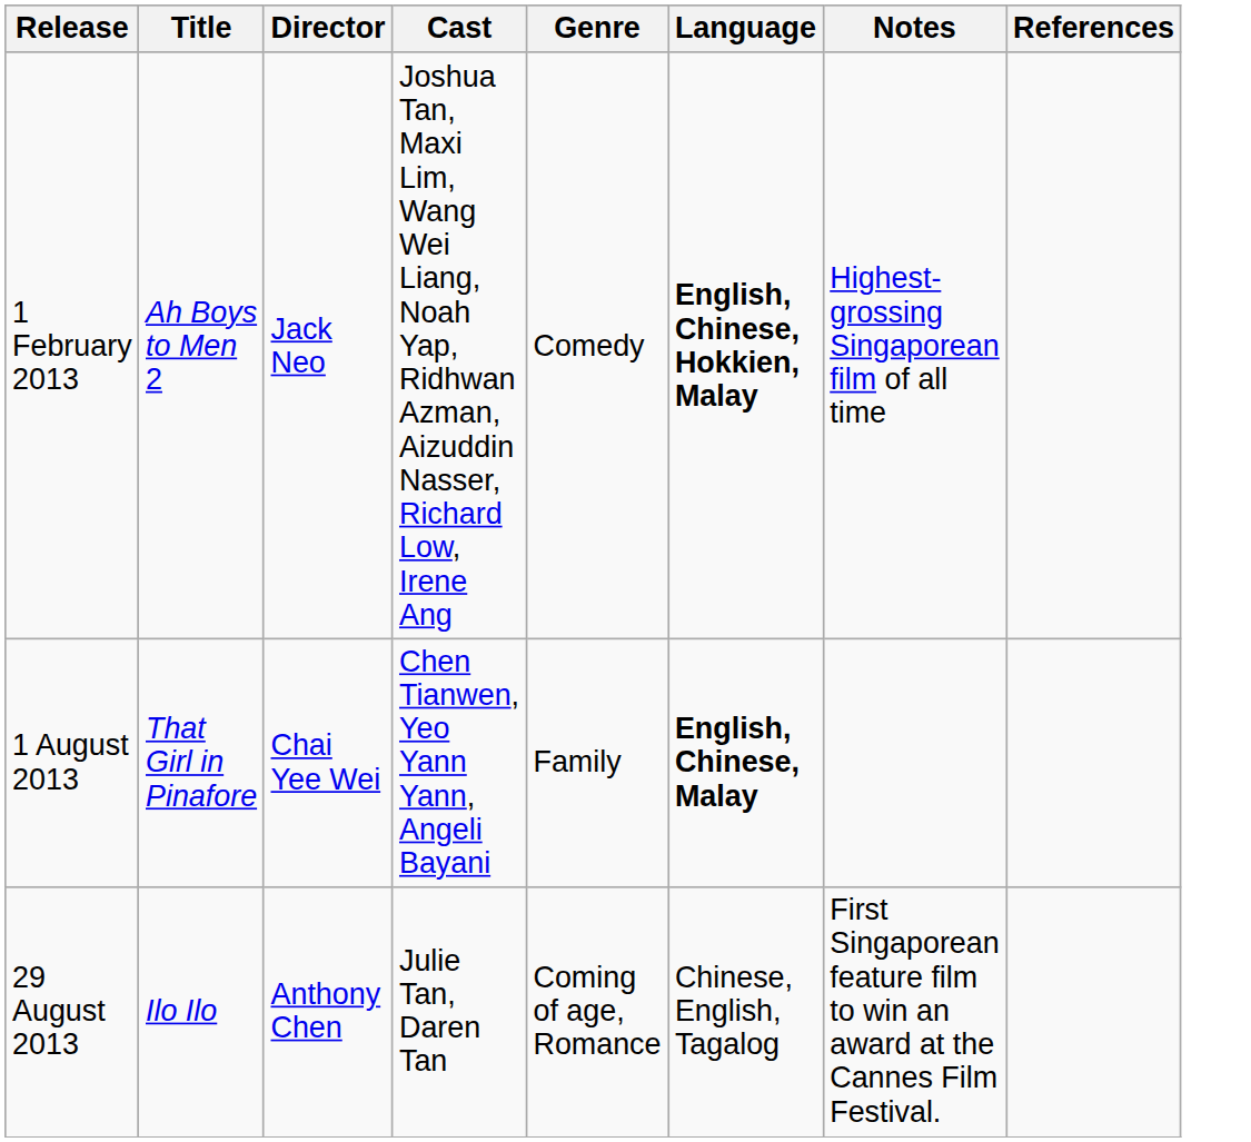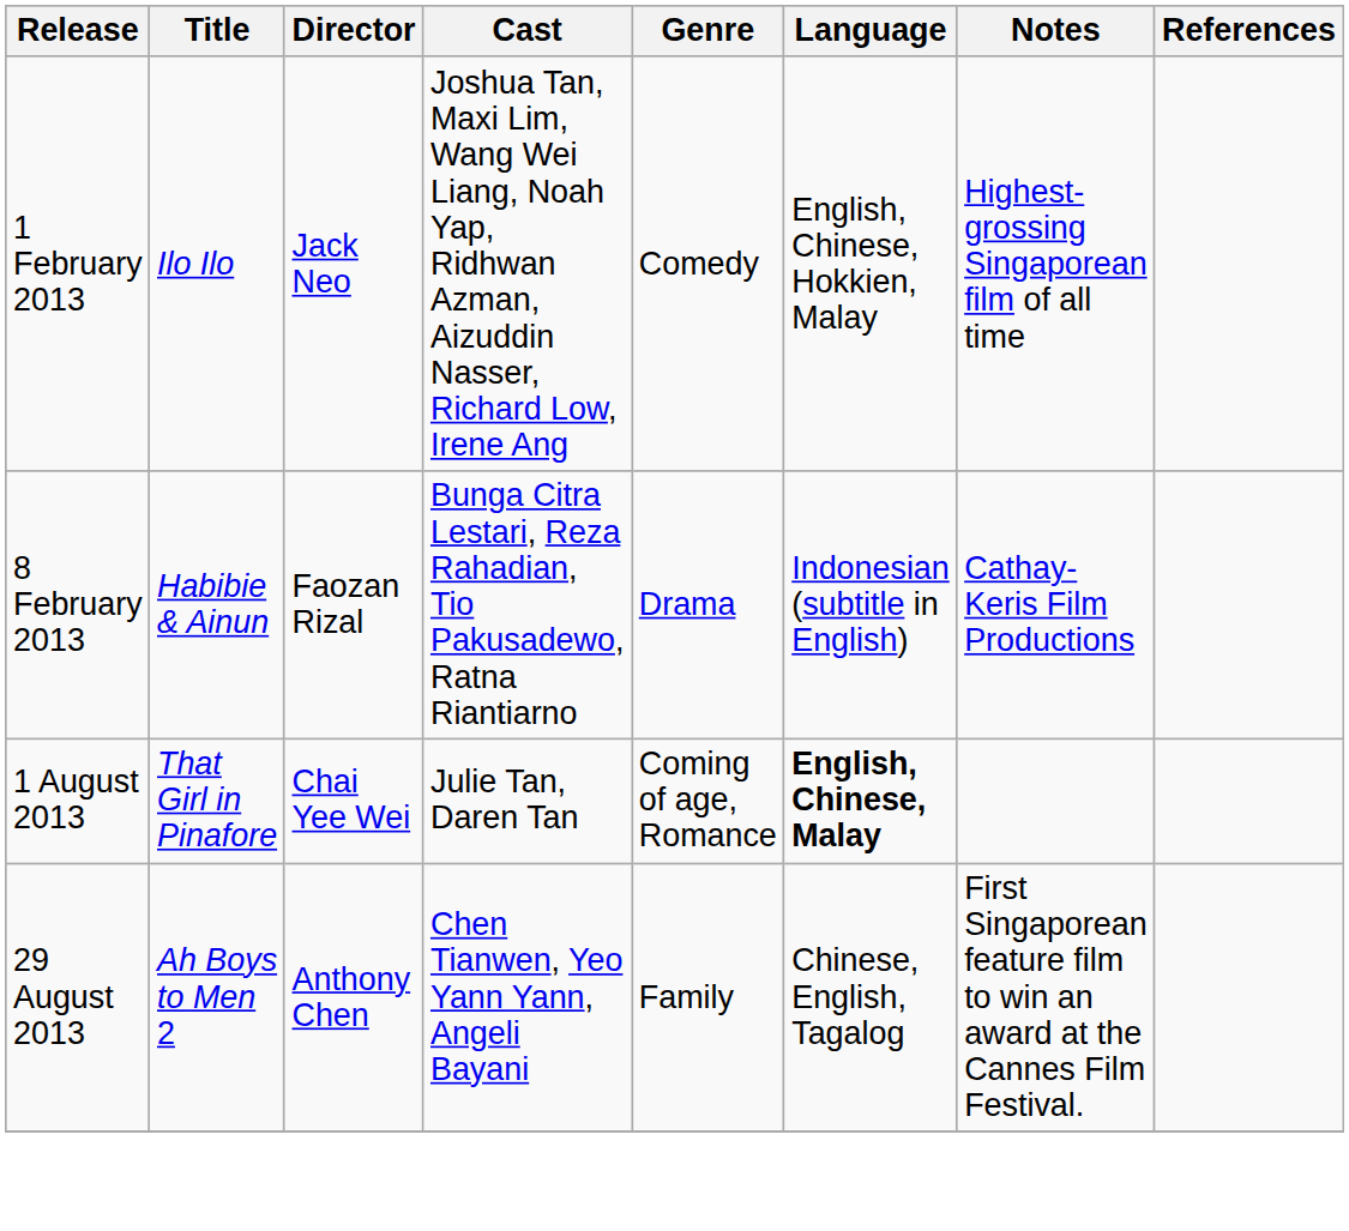1 February 2013 | Title: Ah Boys to Men 2 -> Ilo Ilo
1 February 2013 | Language: bold -> normal
+ row: 8 February 2013 | Habibie & Ainun | Faozan Rizal | Bunga Citra Lestari, Reza Rahadian, Tio Pakusadewo, Ratna Riantiarno | Drama | Indonesian (subtitle in English) | Cathay-Keris Film Productions
1 August 2013 | Cast: Chen Tianwen, Yeo Yann Yann, Angeli Bayani -> Julie Tan, Daren Tan
1 August 2013 | Genre: Family -> Coming of age, Romance
29 August 2013 | Title: Ilo Ilo -> Ah Boys to Men 2
29 August 2013 | Cast: Julie Tan, Daren Tan -> Chen Tianwen, Yeo Yann Yann, Angeli Bayani
29 August 2013 | Genre: Coming of age, Romance -> Family
